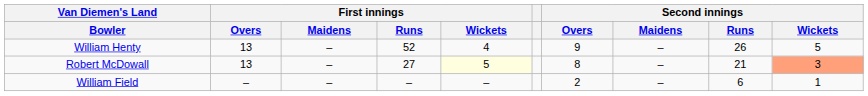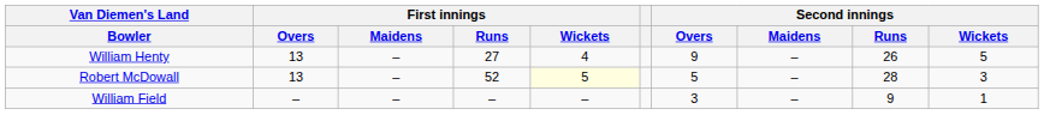William Henty | First innings / Runs: 52 -> 27
Robert McDowall | First innings / Runs: 27 -> 52
Robert McDowall | Second innings / Overs: 8 -> 5
Robert McDowall | Second innings / Runs: 21 -> 28
Robert McDowall | Second innings / Wickets: lightsalmon background -> no background
William Field | Second innings / Overs: 2 -> 3
William Field | Second innings / Runs: 6 -> 9
